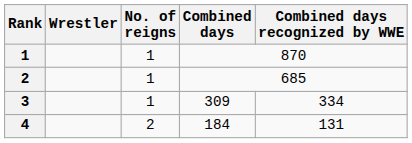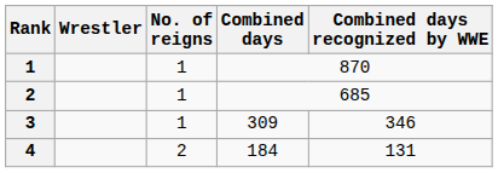3 | Combined days recognized by WWE: 334 -> 346
